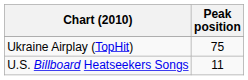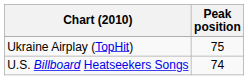U.S. Billboard Heatseekers Songs | Peak position: 11 -> 74
